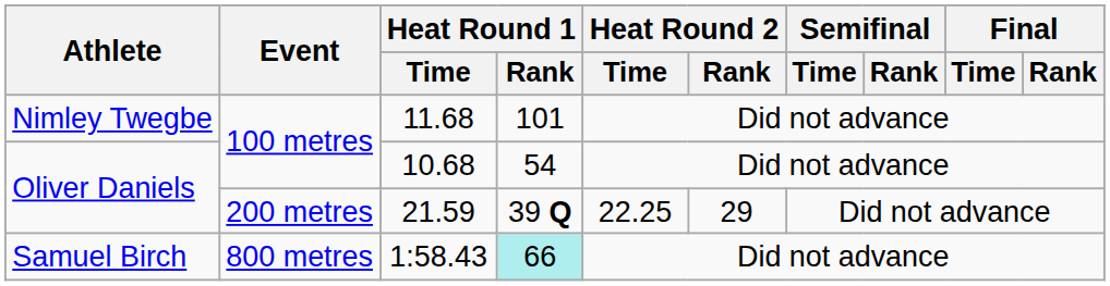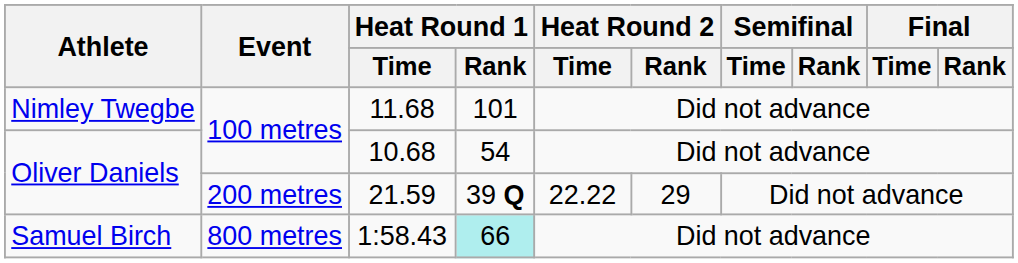21.59 | Heat Round 2 / Time: 22.25 -> 22.22
